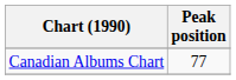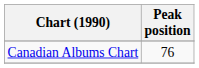Canadian Albums Chart | Peak position: 77 -> 76
